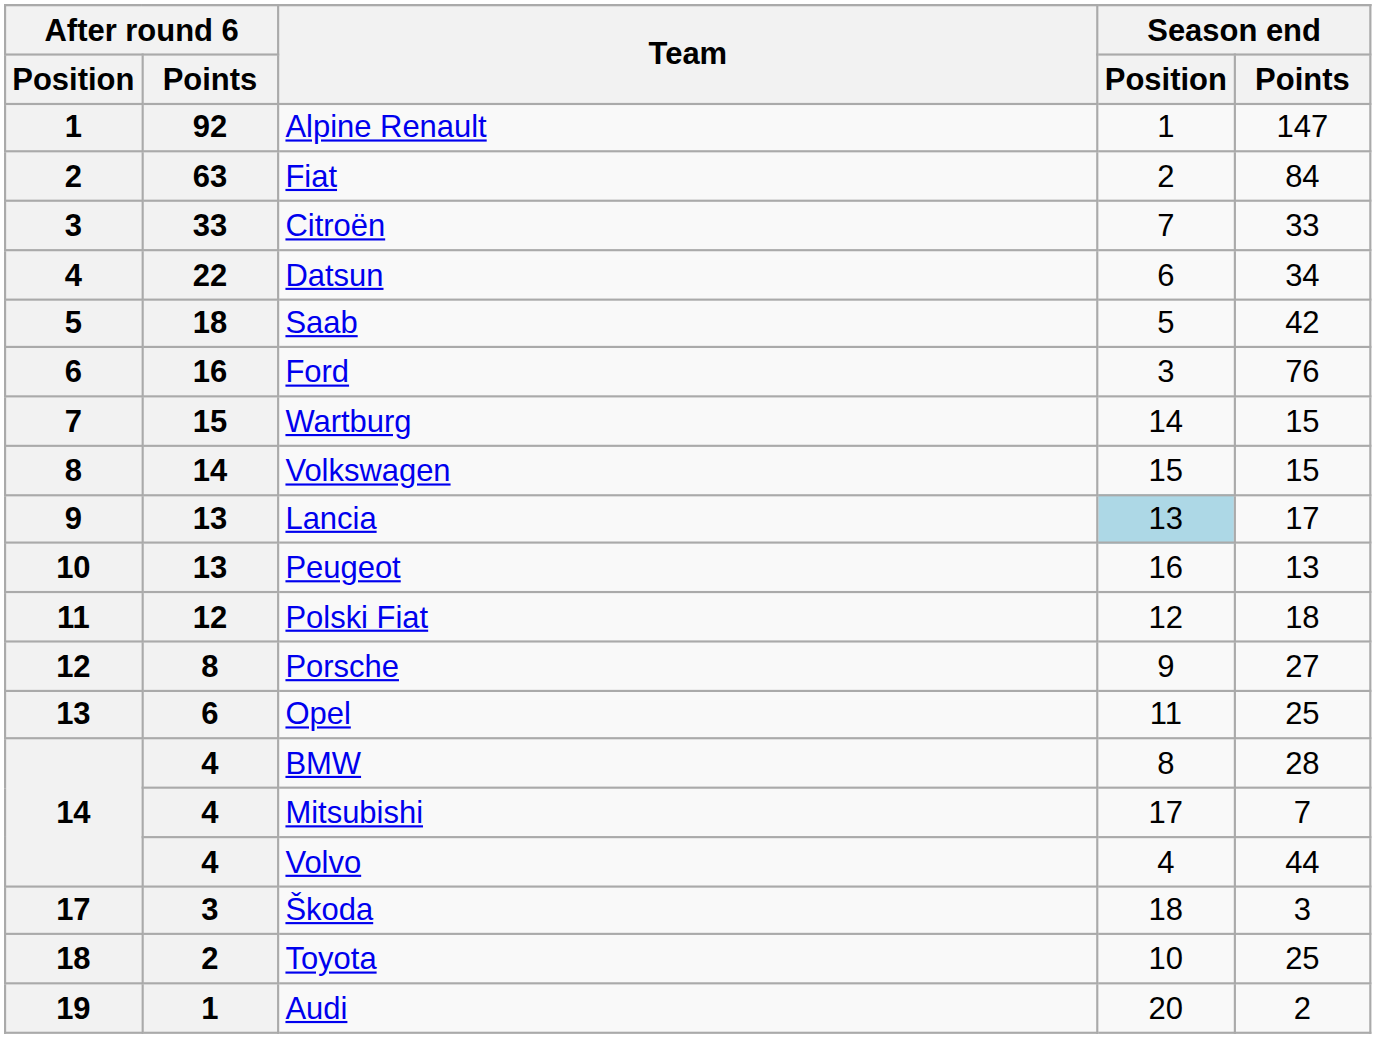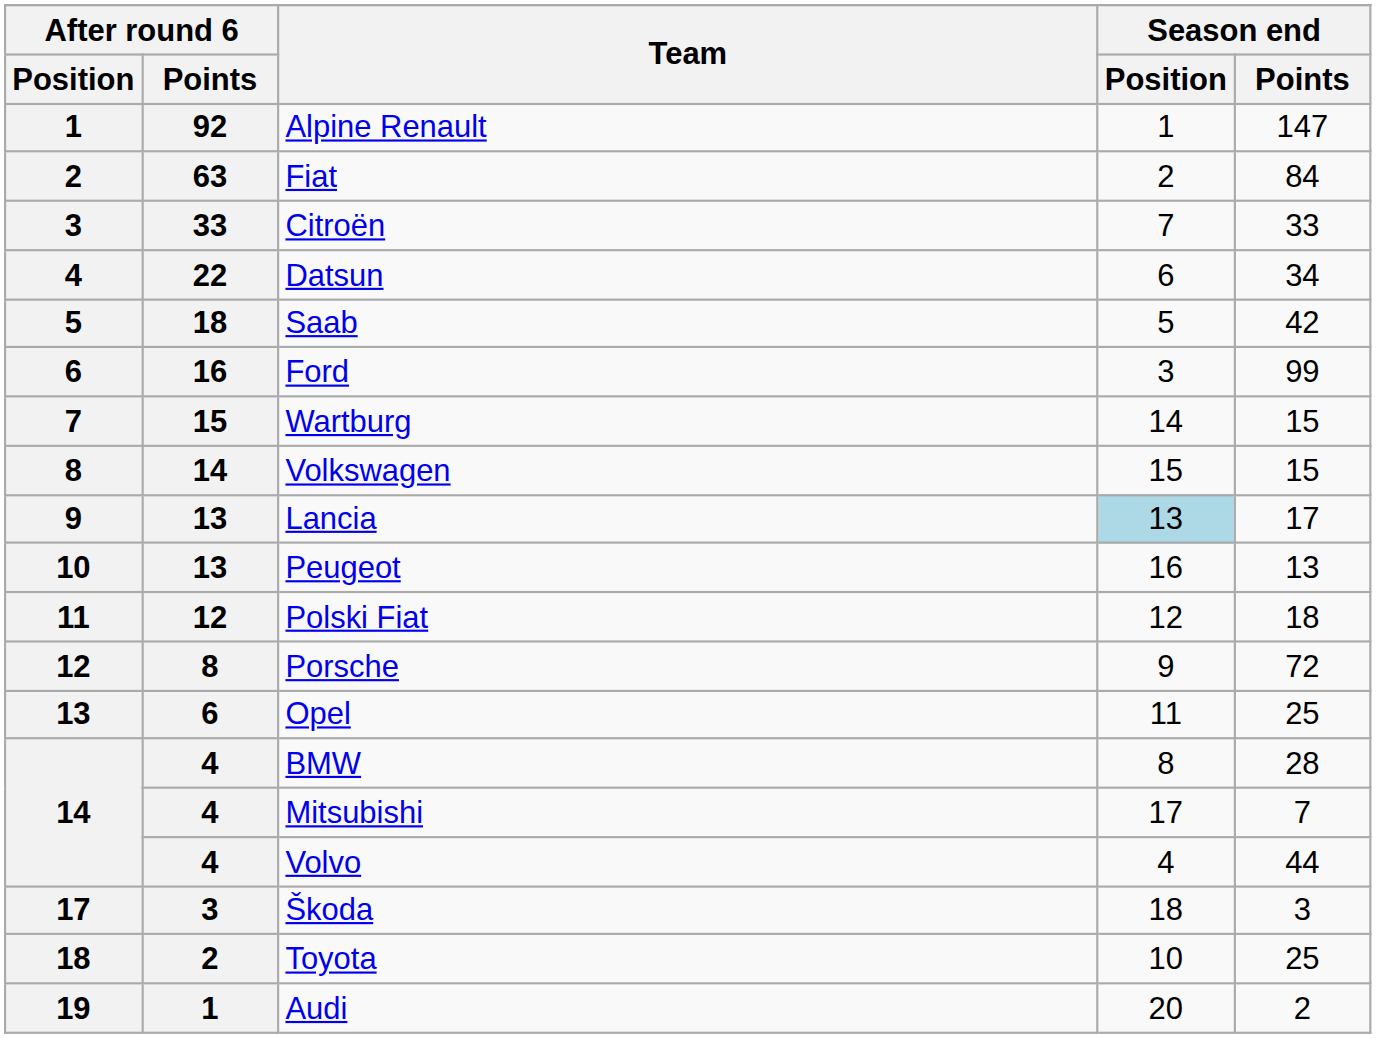Ford | Season end / Points: 76 -> 99
Porsche | Season end / Points: 27 -> 72
